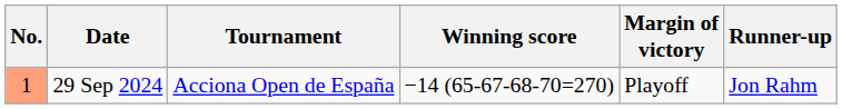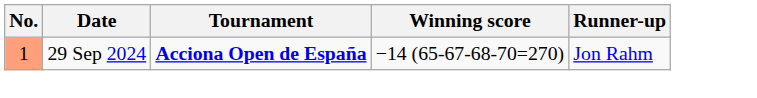- column: Margin of victory | Playoff
29 Sep 2024 | Tournament: normal -> bold
